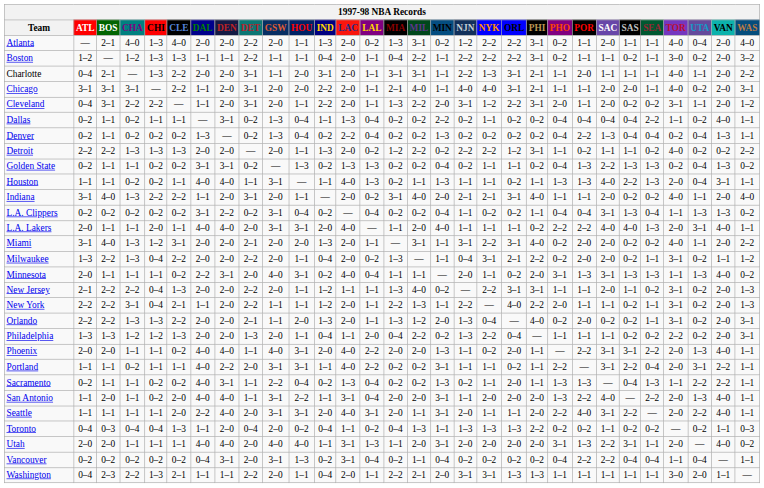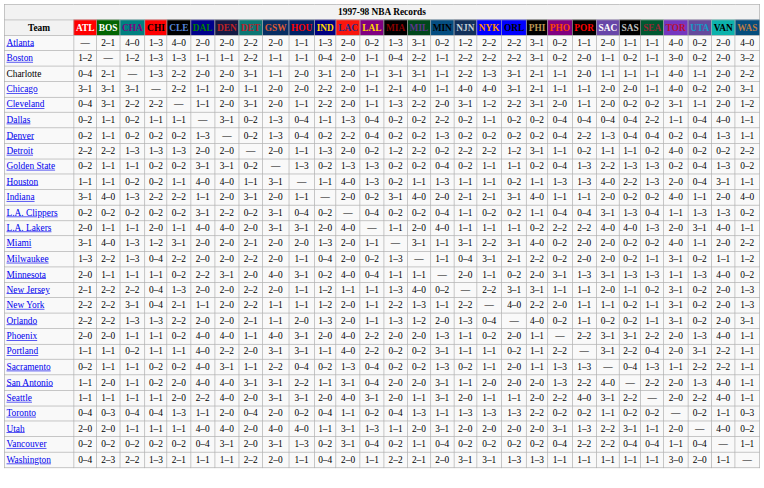Atlanta | UTA: 0–4 -> 0–2
Boston | POR: 1–1 -> 2–0
Chicago | DET: 3–1 -> 1–1
Dallas | UTA: 0–2 -> 0–4
Orlando | POR: 2–0 -> 1–1
- row: Philadelphia | 1–3 | 1–3 | 1–2 | 1–2 | 1–3 | 2–0 | 2–0 | 1–3 | 2–0 | 1–1 | 0–4 | 1–1 | 2–0 | 0–4 | 2–2 | 0–2 | 1–3 | 2–2 | 0–4 | — | 1–1 | 1–1 | 1–1 | 0–2 | 0–2 | 2–2 | 0–2 | 2–0 | 3–1
San Antonio | DET: 1–1 -> 3–1
